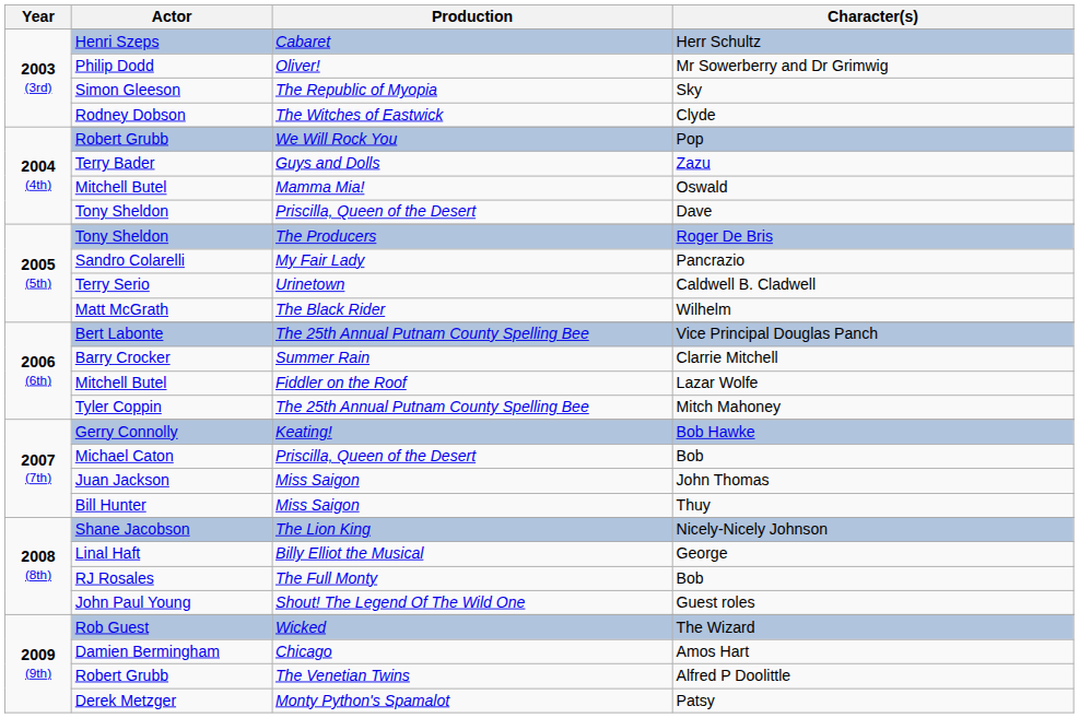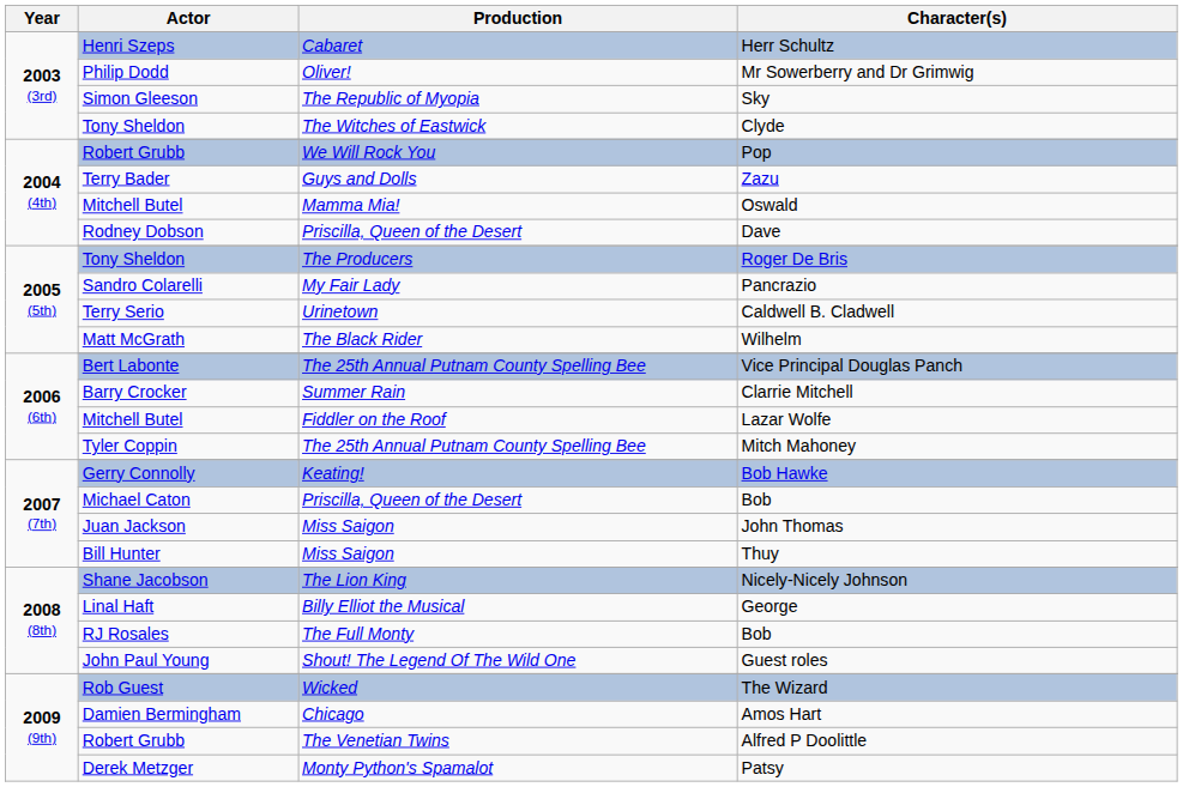Clyde | Actor: Rodney Dobson -> Tony Sheldon
Dave | Actor: Tony Sheldon -> Rodney Dobson
